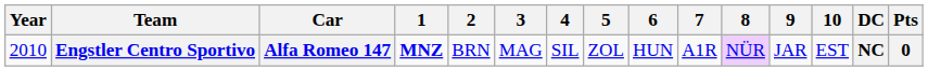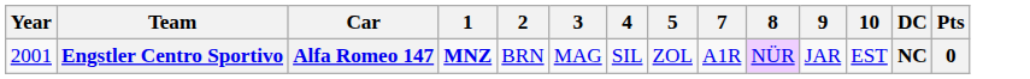- column: 6 | HUN
Engstler Centro Sportivo | Year: 2010 -> 2001
